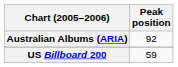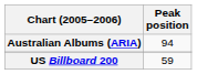Australian Albums (ARIA) | Peak position: 92 -> 94
